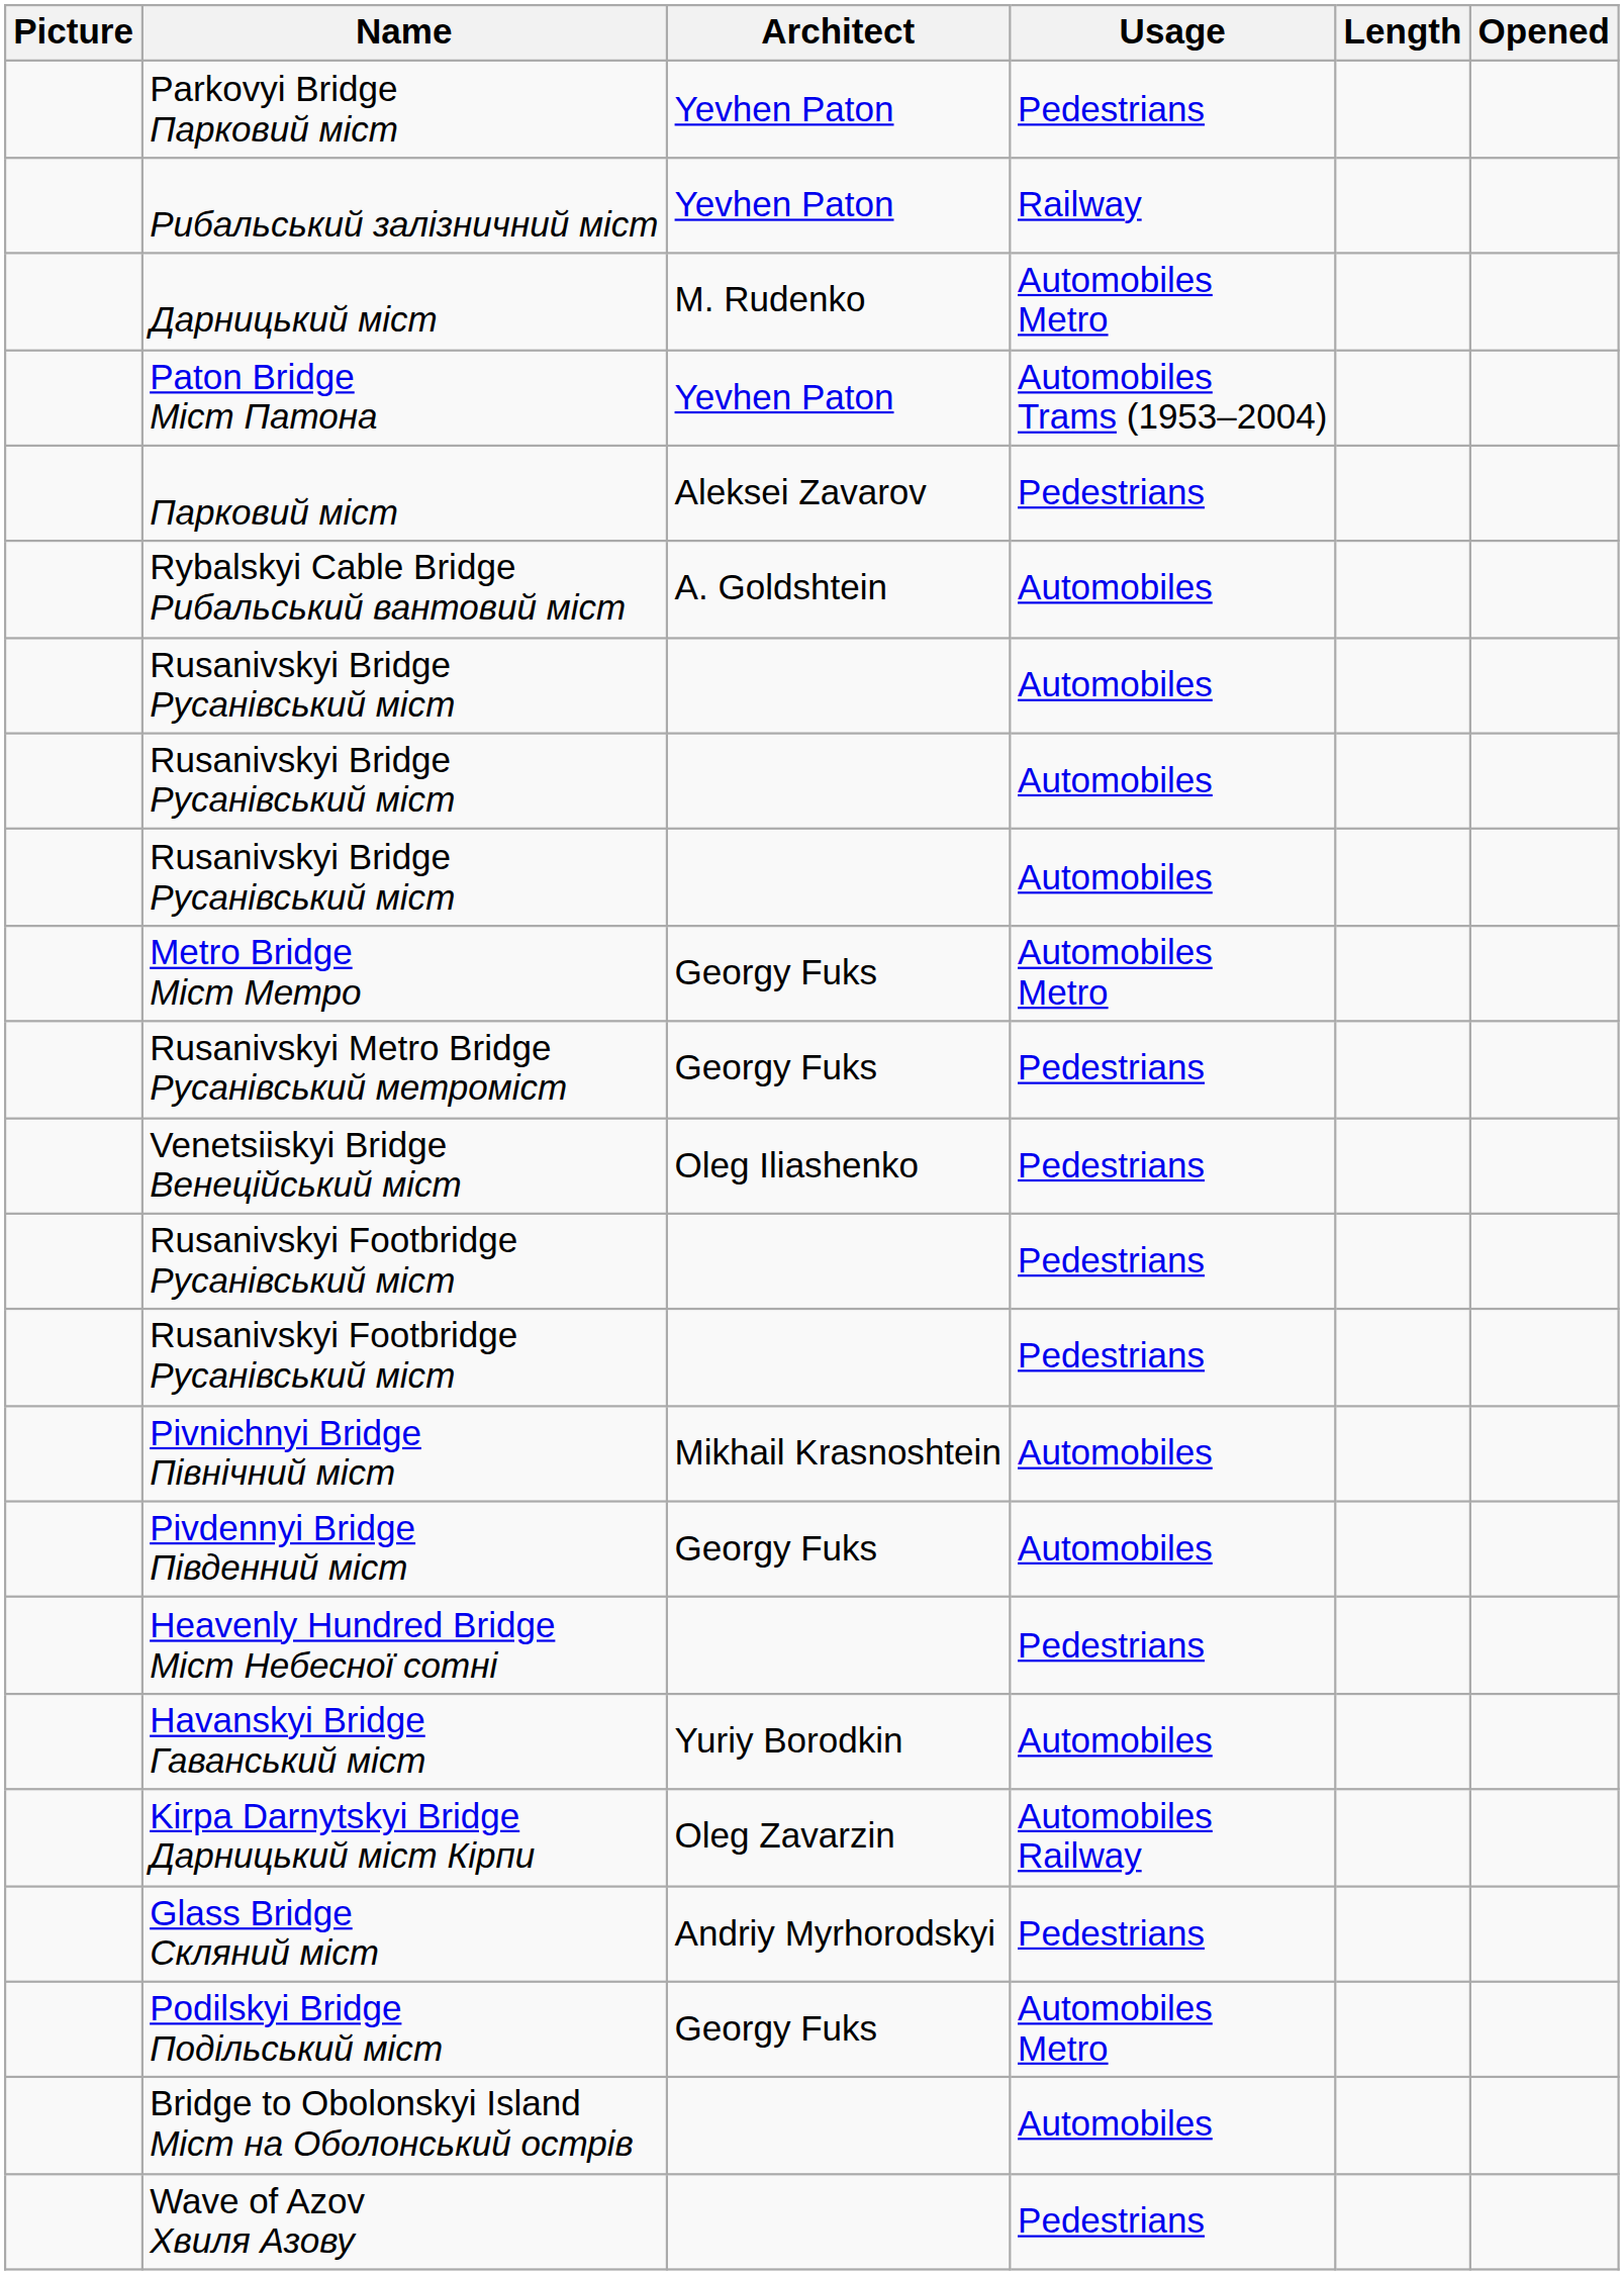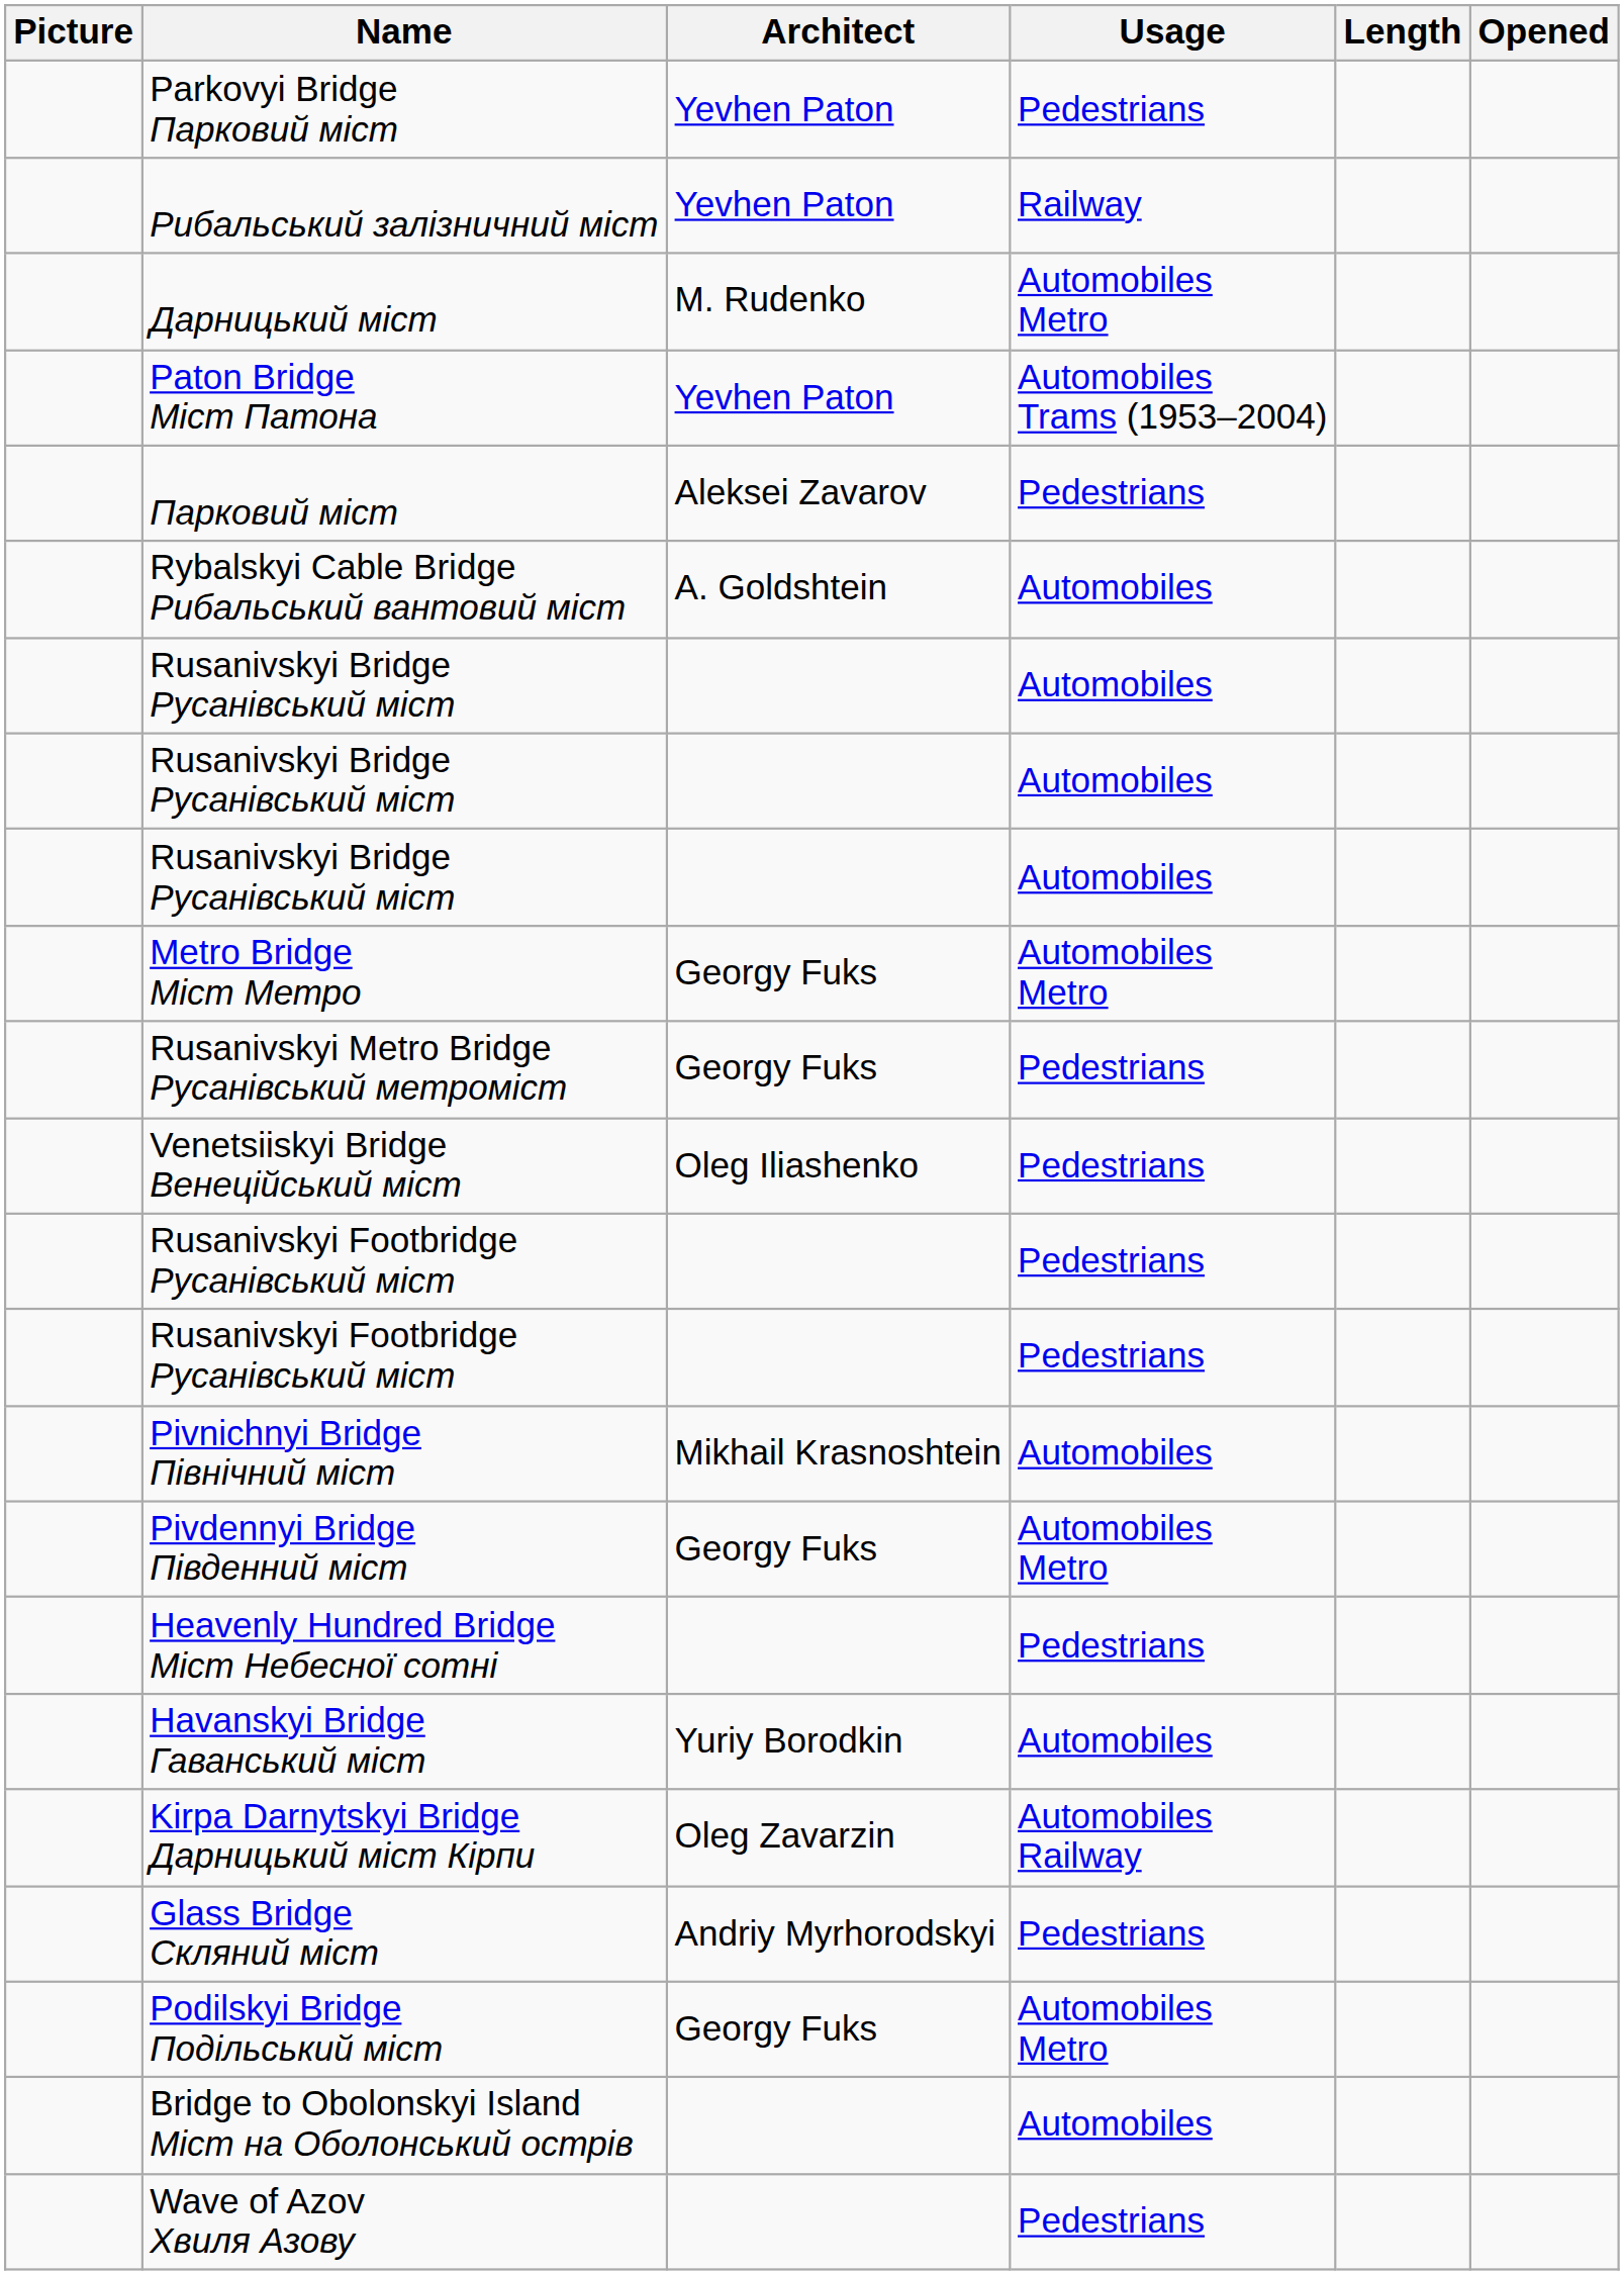Pivdennyi Bridge Південний міст | Usage: Automobiles -> Automobiles Metro
